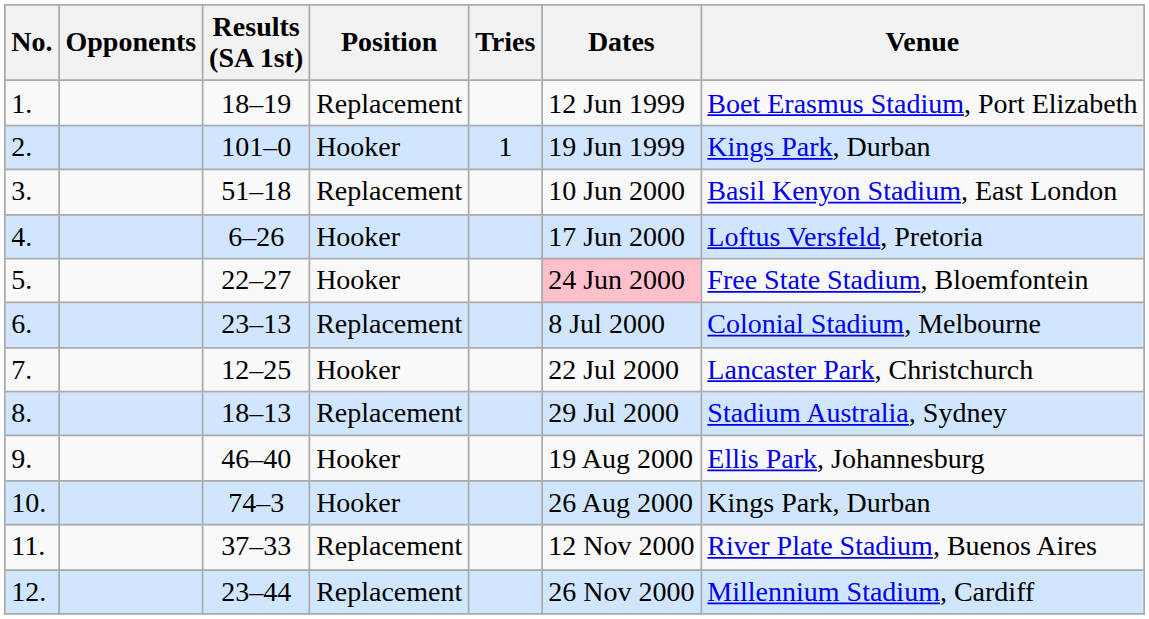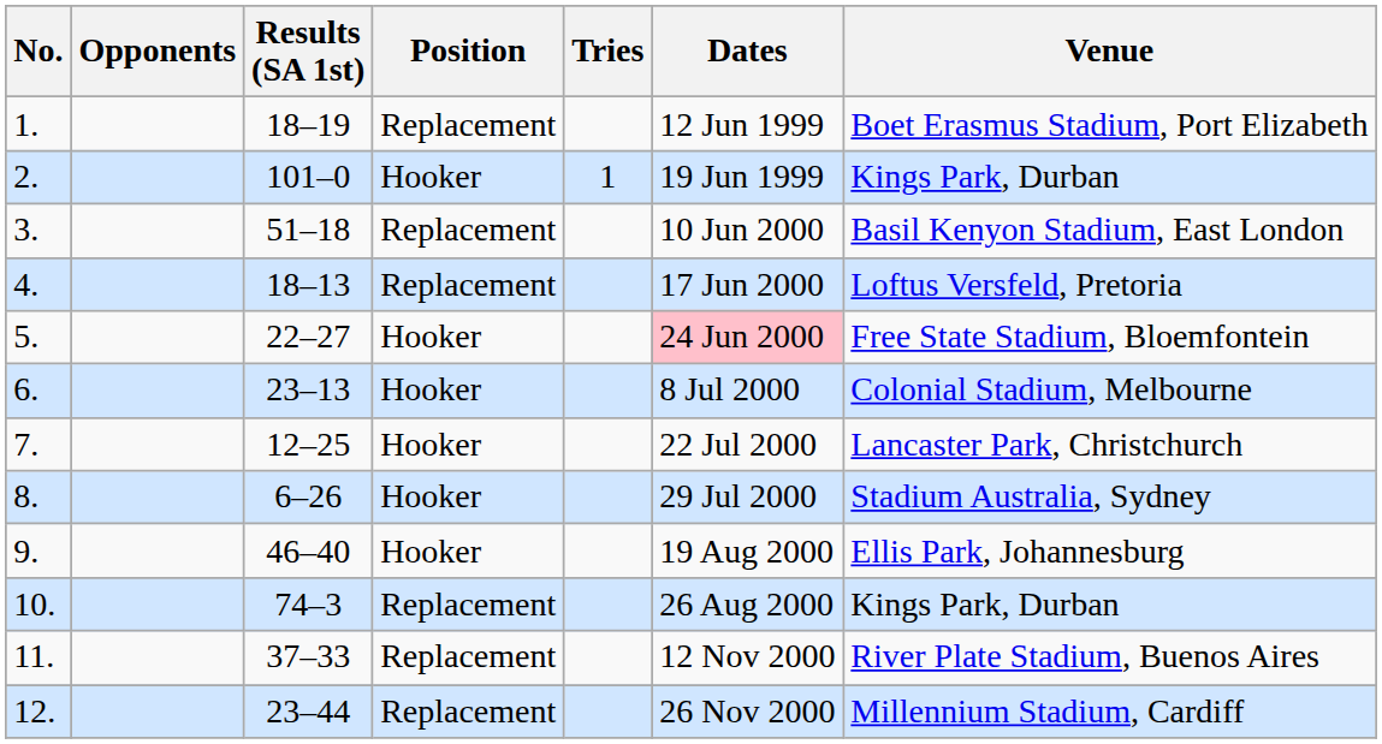4. | Results (SA 1st): 6–26 -> 18–13
4. | Position: Hooker -> Replacement
6. | Position: Replacement -> Hooker
8. | Results (SA 1st): 18–13 -> 6–26
8. | Position: Replacement -> Hooker
10. | Position: Hooker -> Replacement
